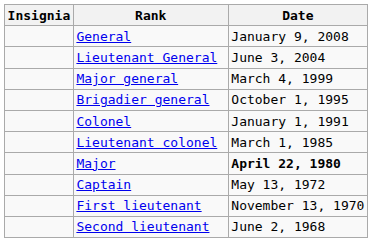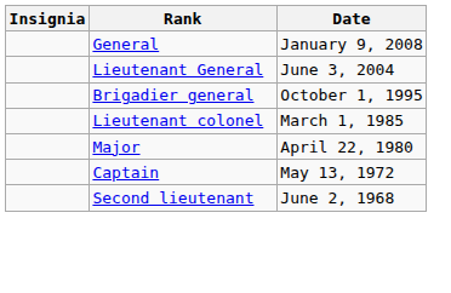- row: Major general | March 4, 1999
- row: Colonel | January 1, 1991
Major | Date: bold -> normal
- row: First lieutenant | November 13, 1970
